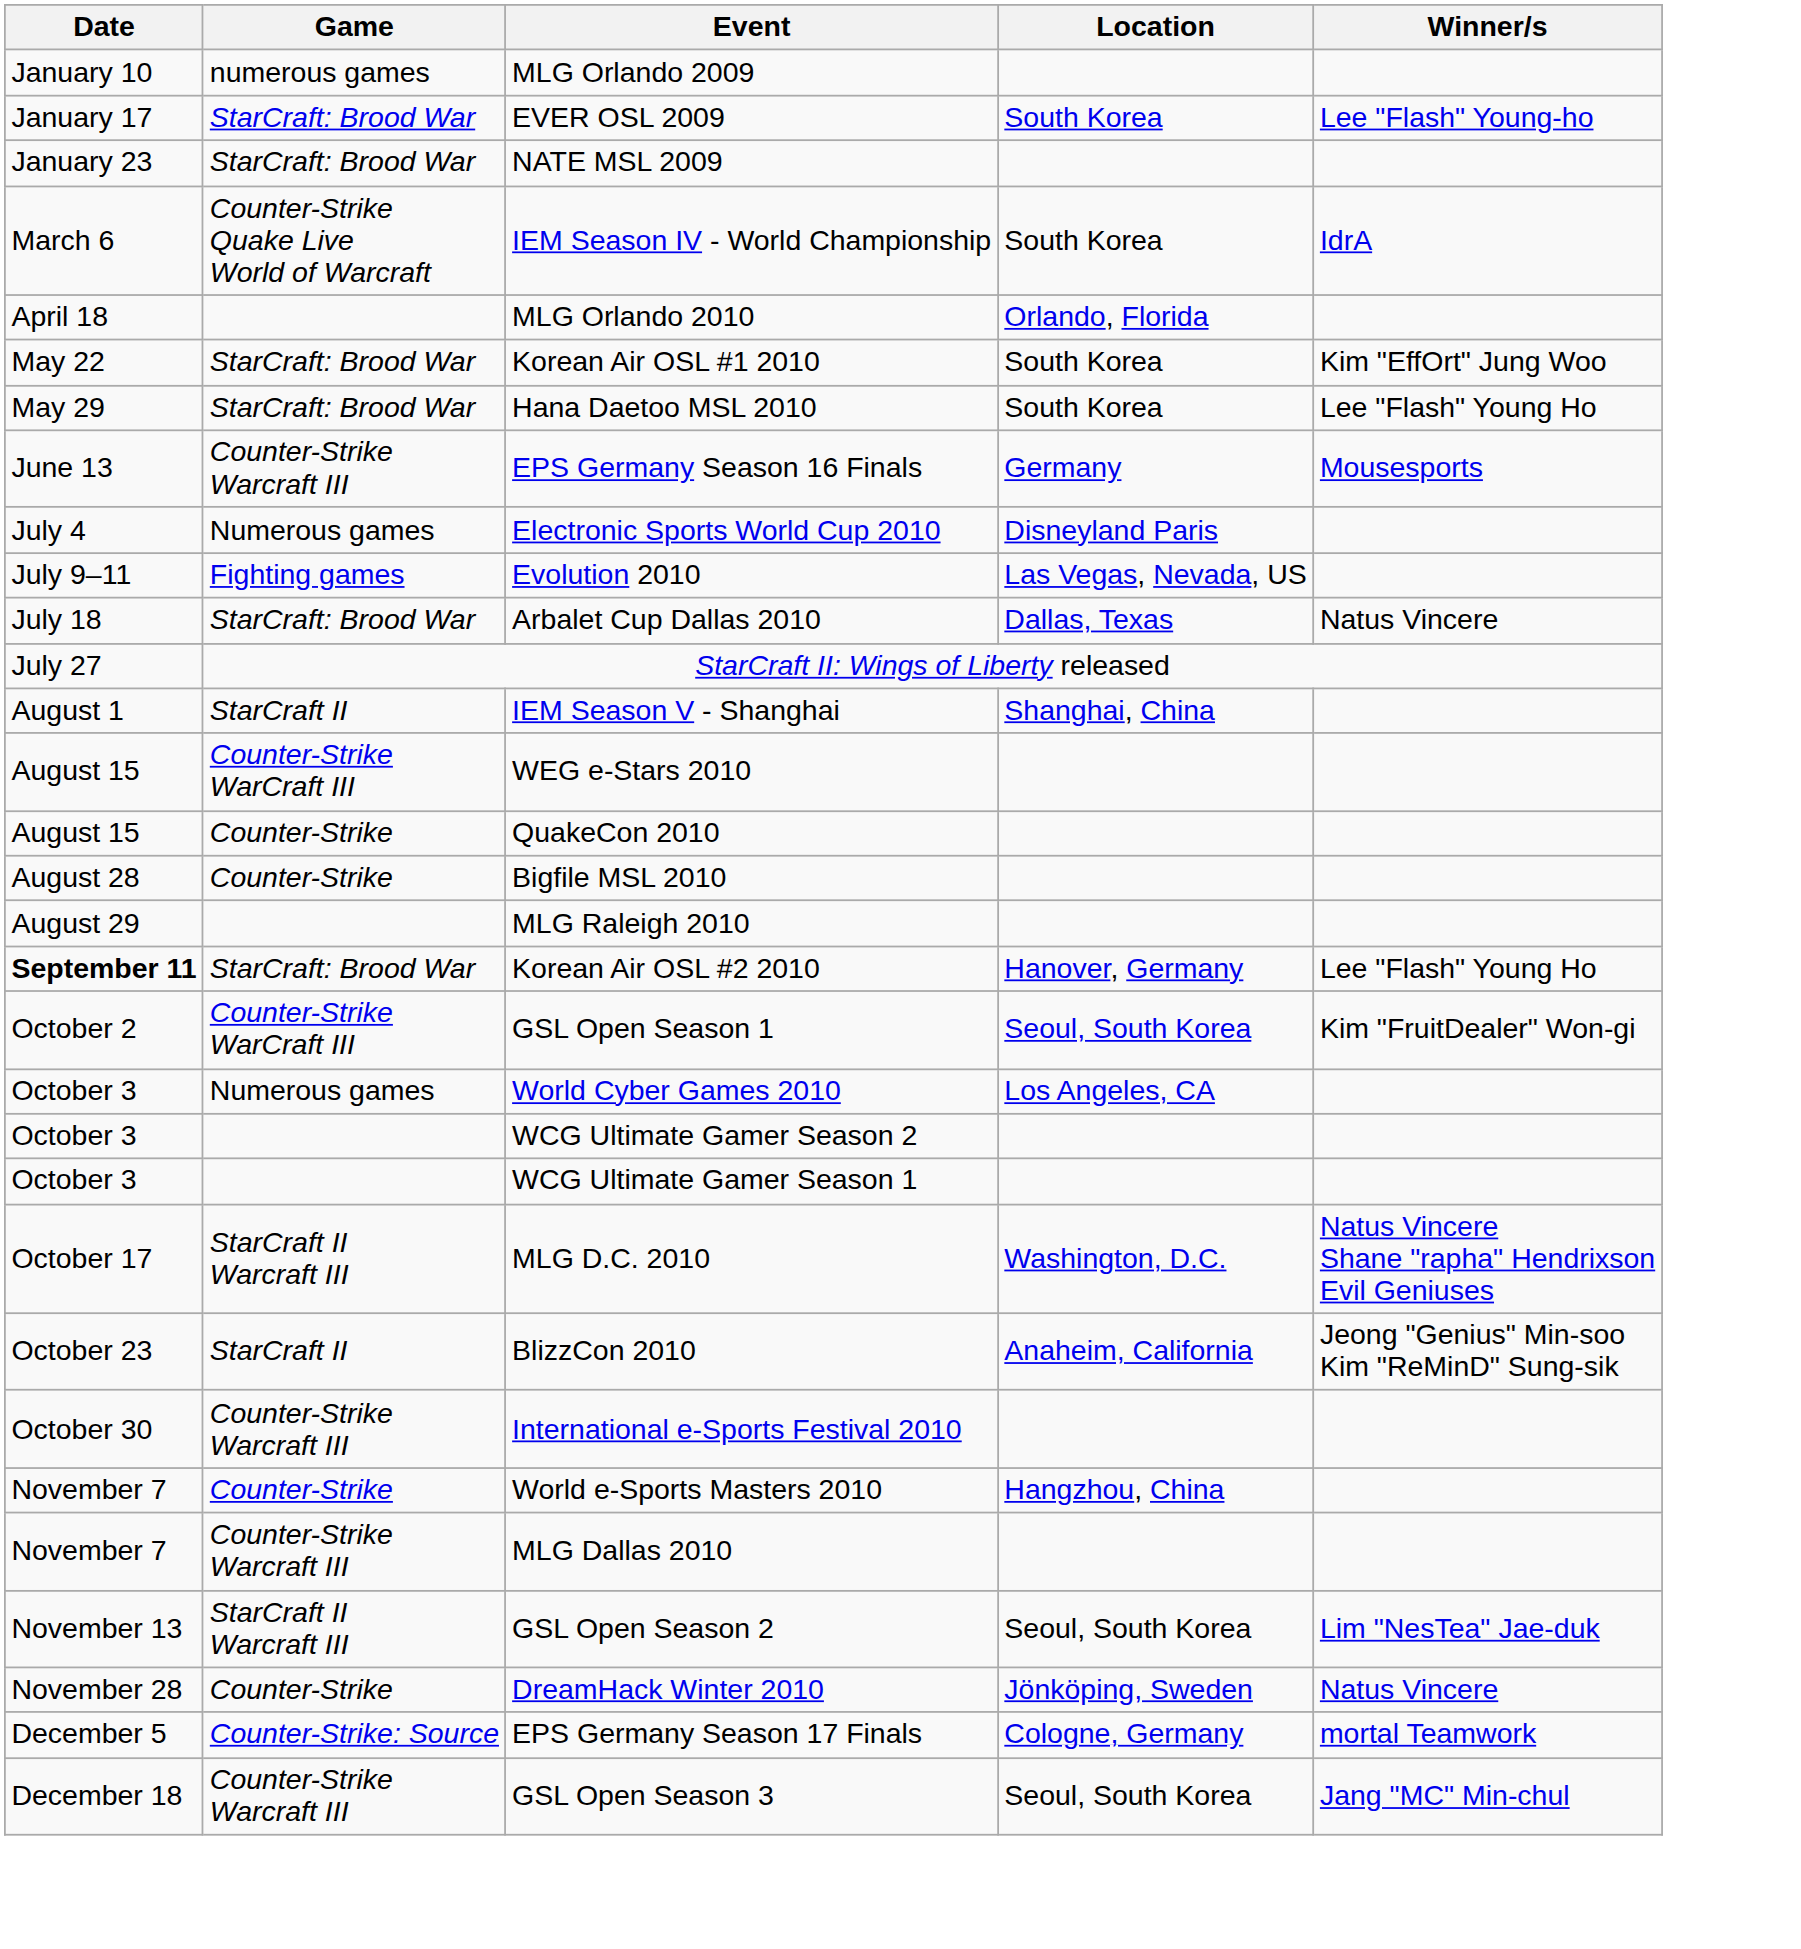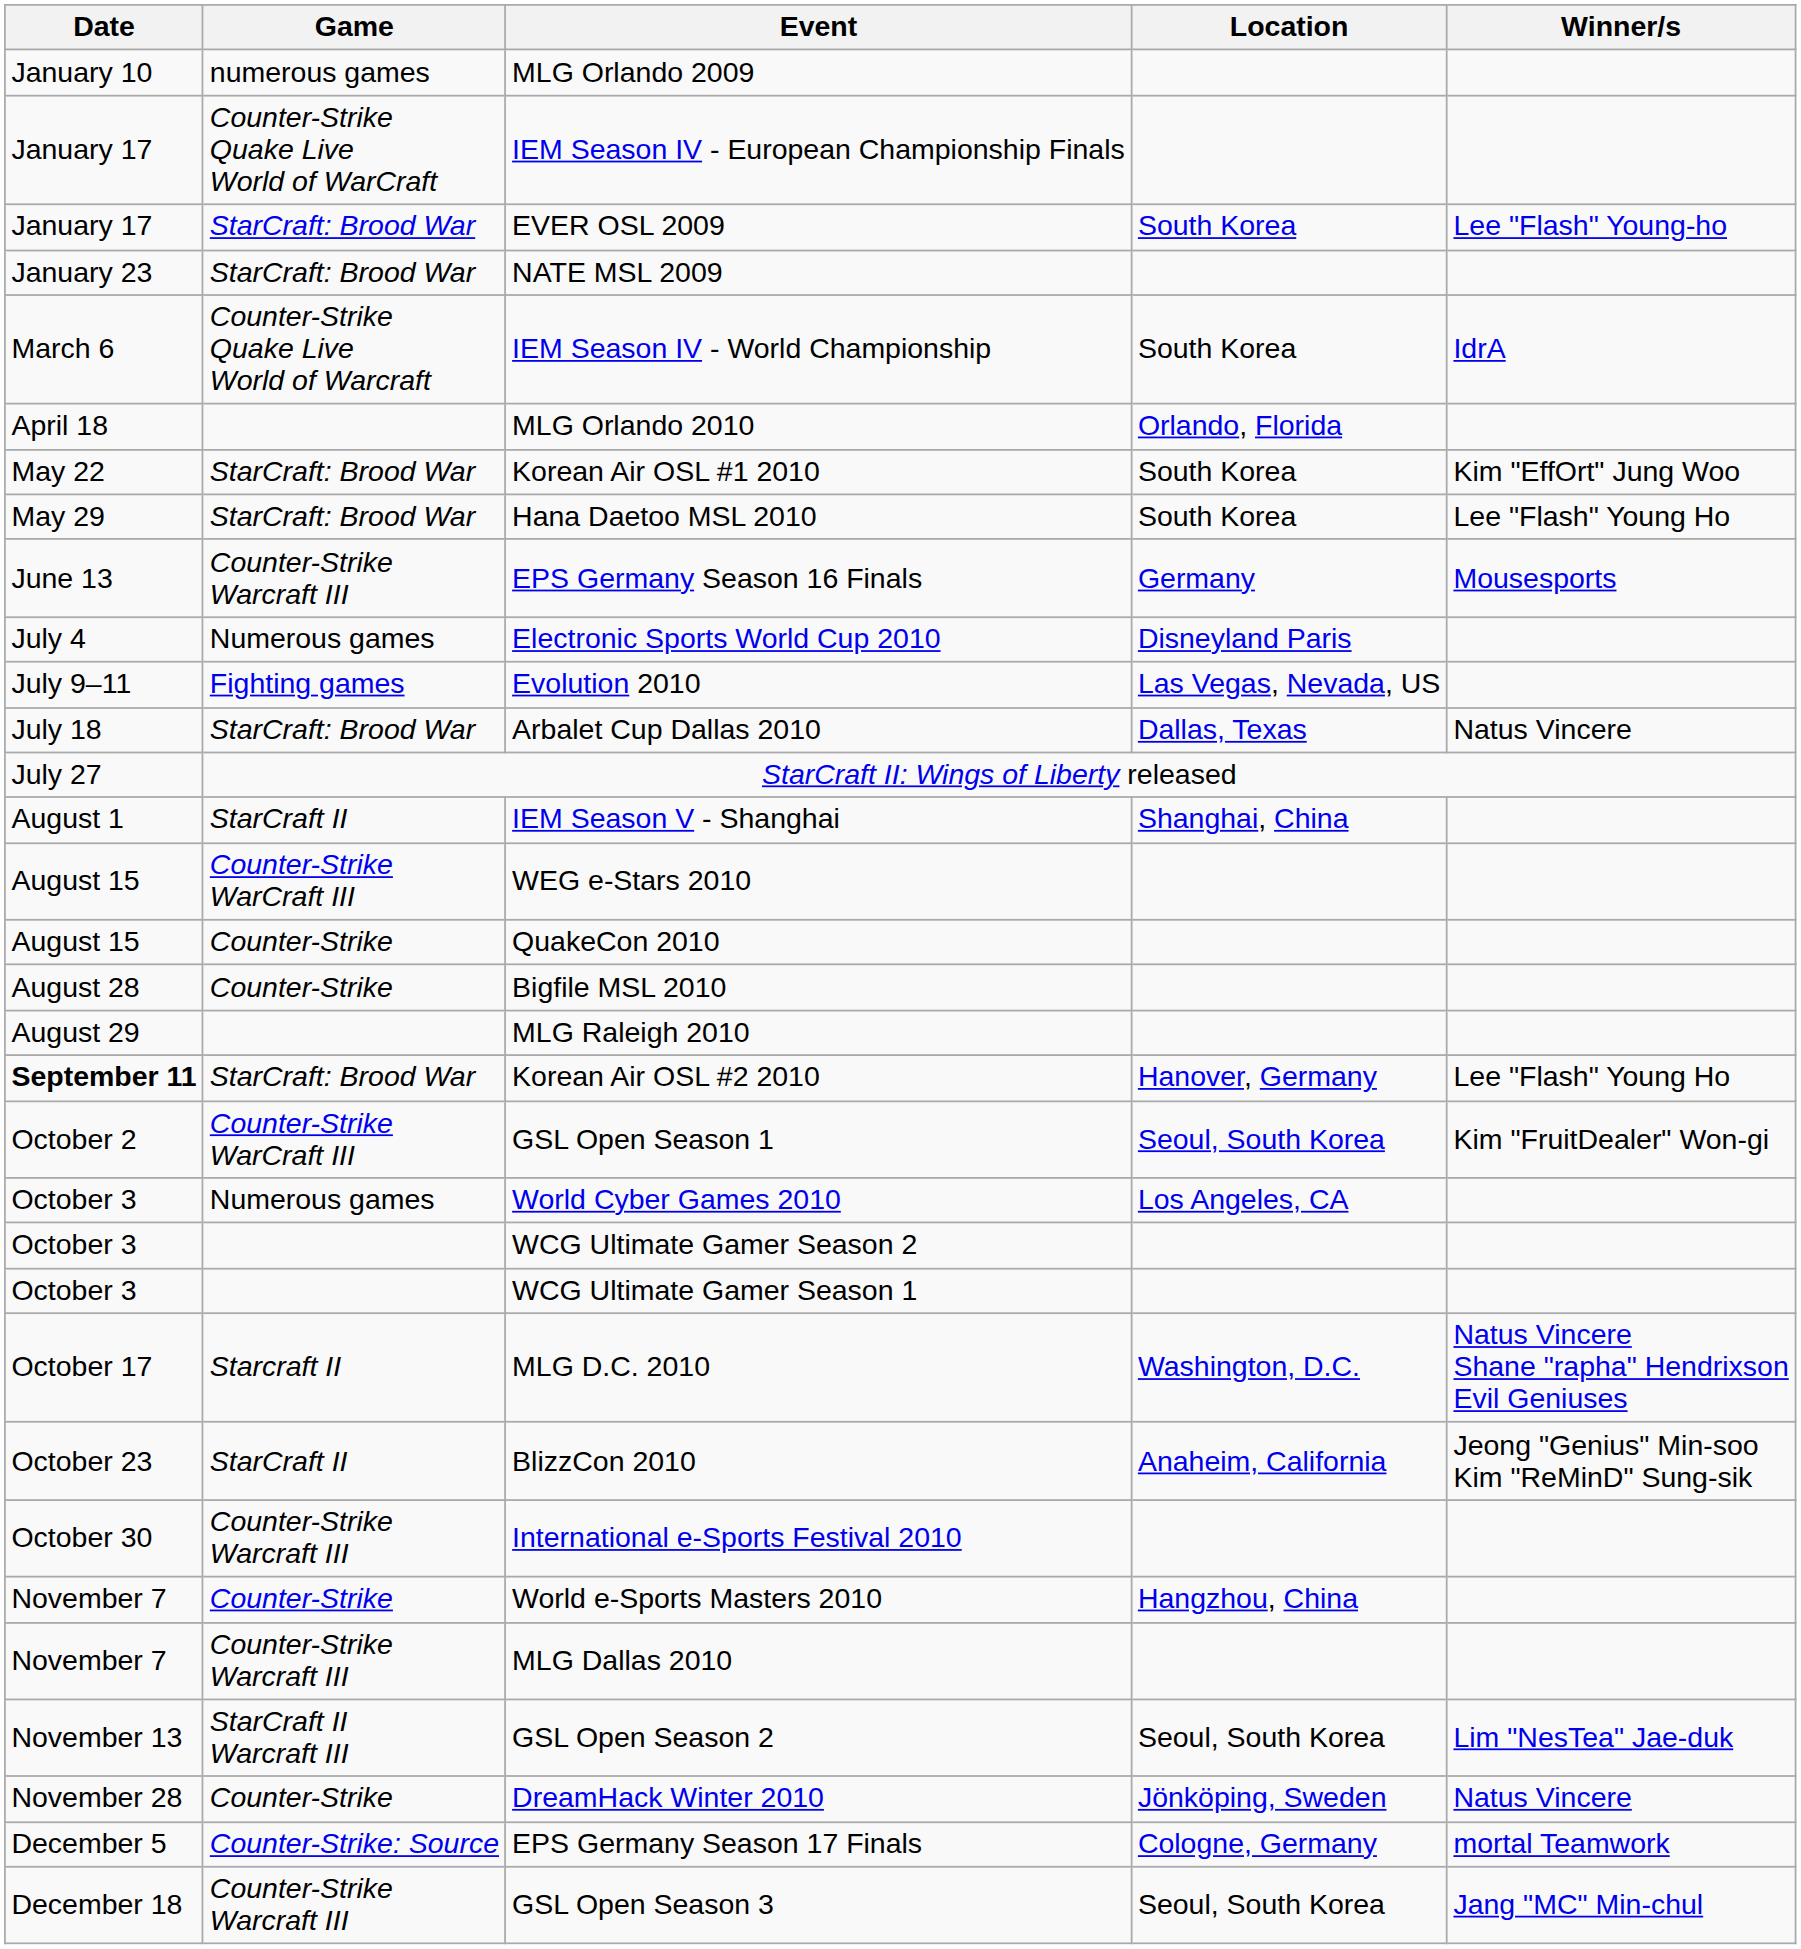+ row: January 17 | Counter-Strike Quake Live World of WarCraft | IEM Season IV - European Championship Finals
MLG D.C. 2010 | Game: StarCraft II Warcraft III -> Starcraft II
